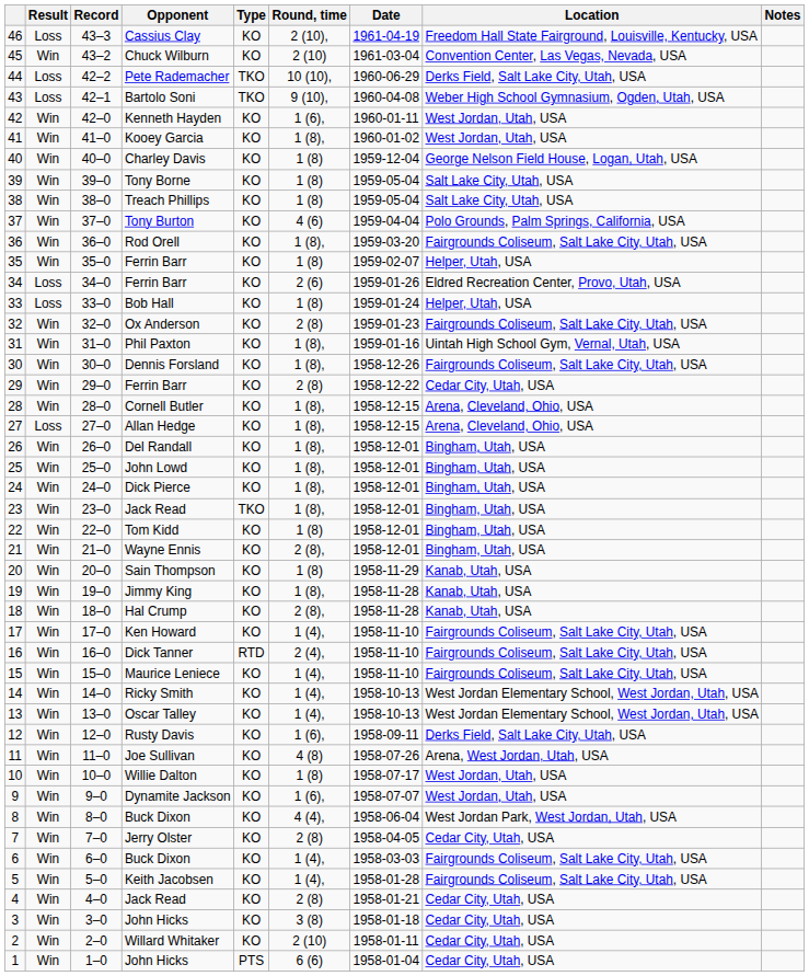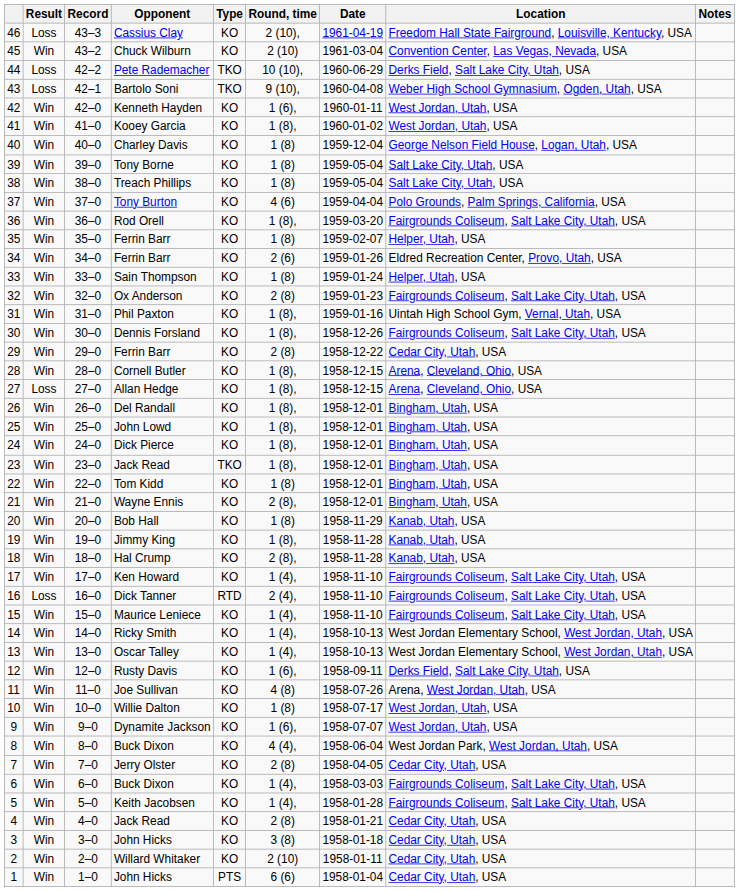34 | Result: Loss -> Win
33 | Result: Loss -> Win
33 | Opponent: Bob Hall -> Sain Thompson
20 | Opponent: Sain Thompson -> Bob Hall
16 | Result: Win -> Loss
